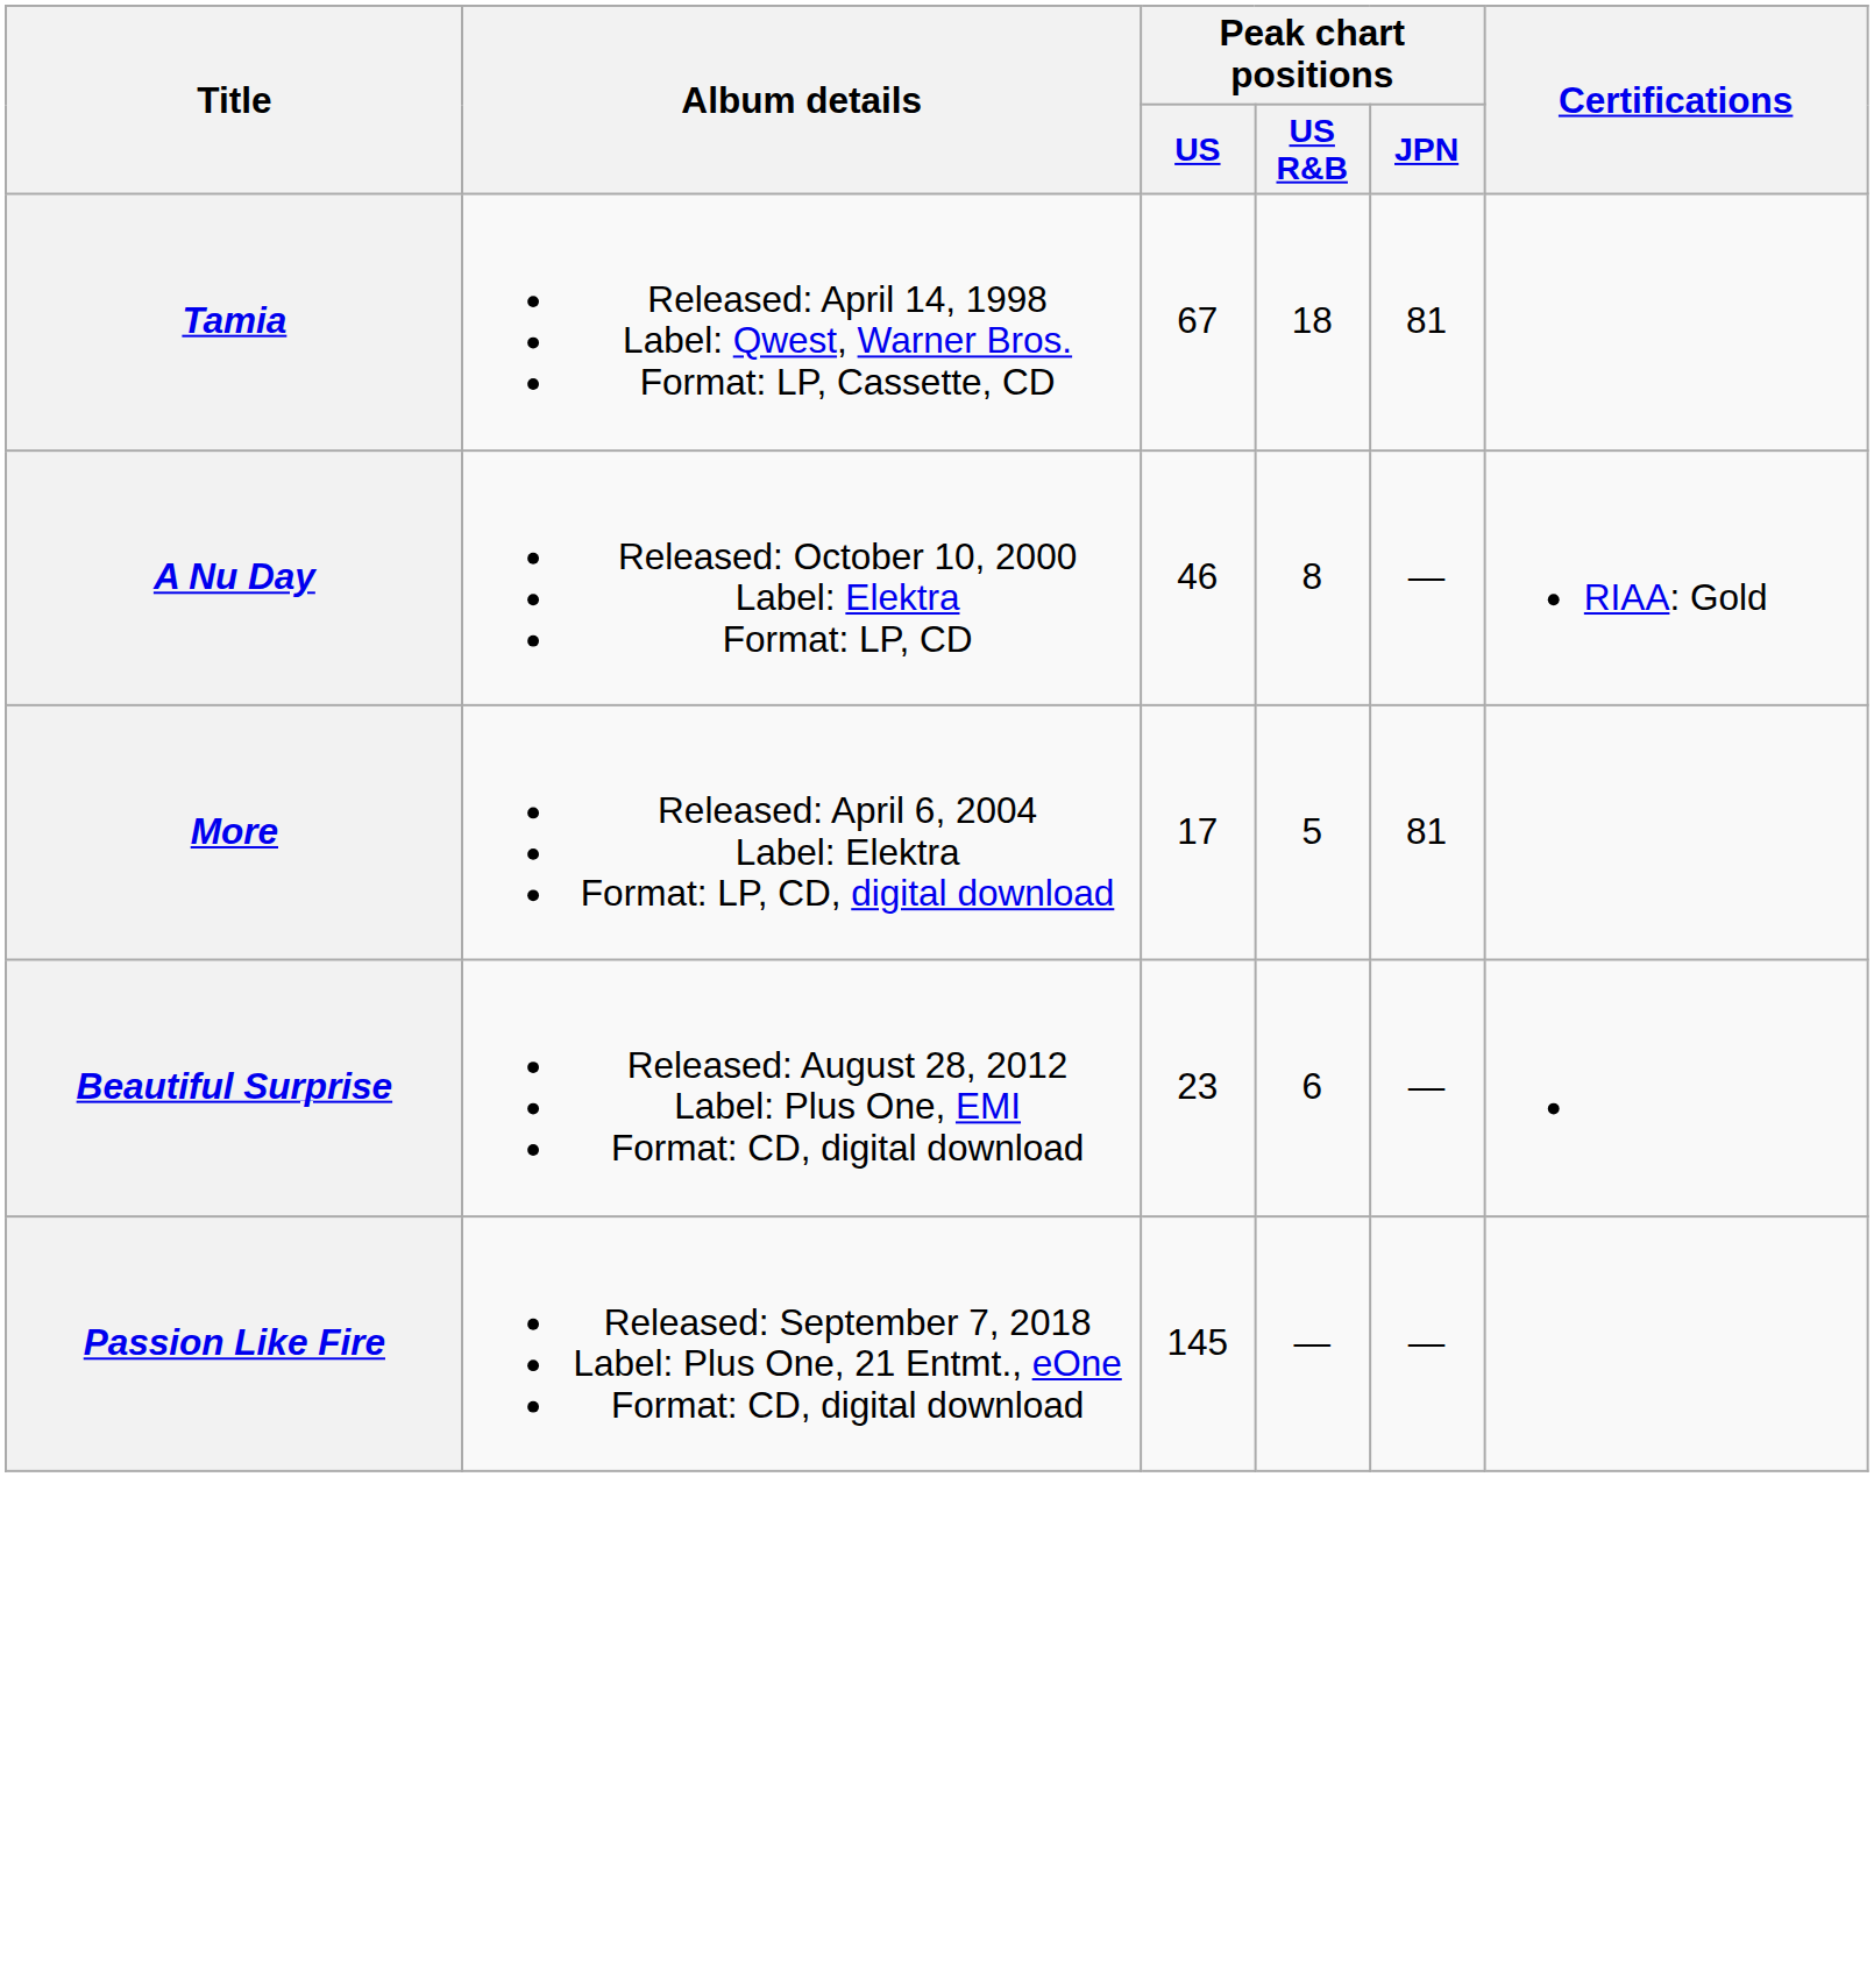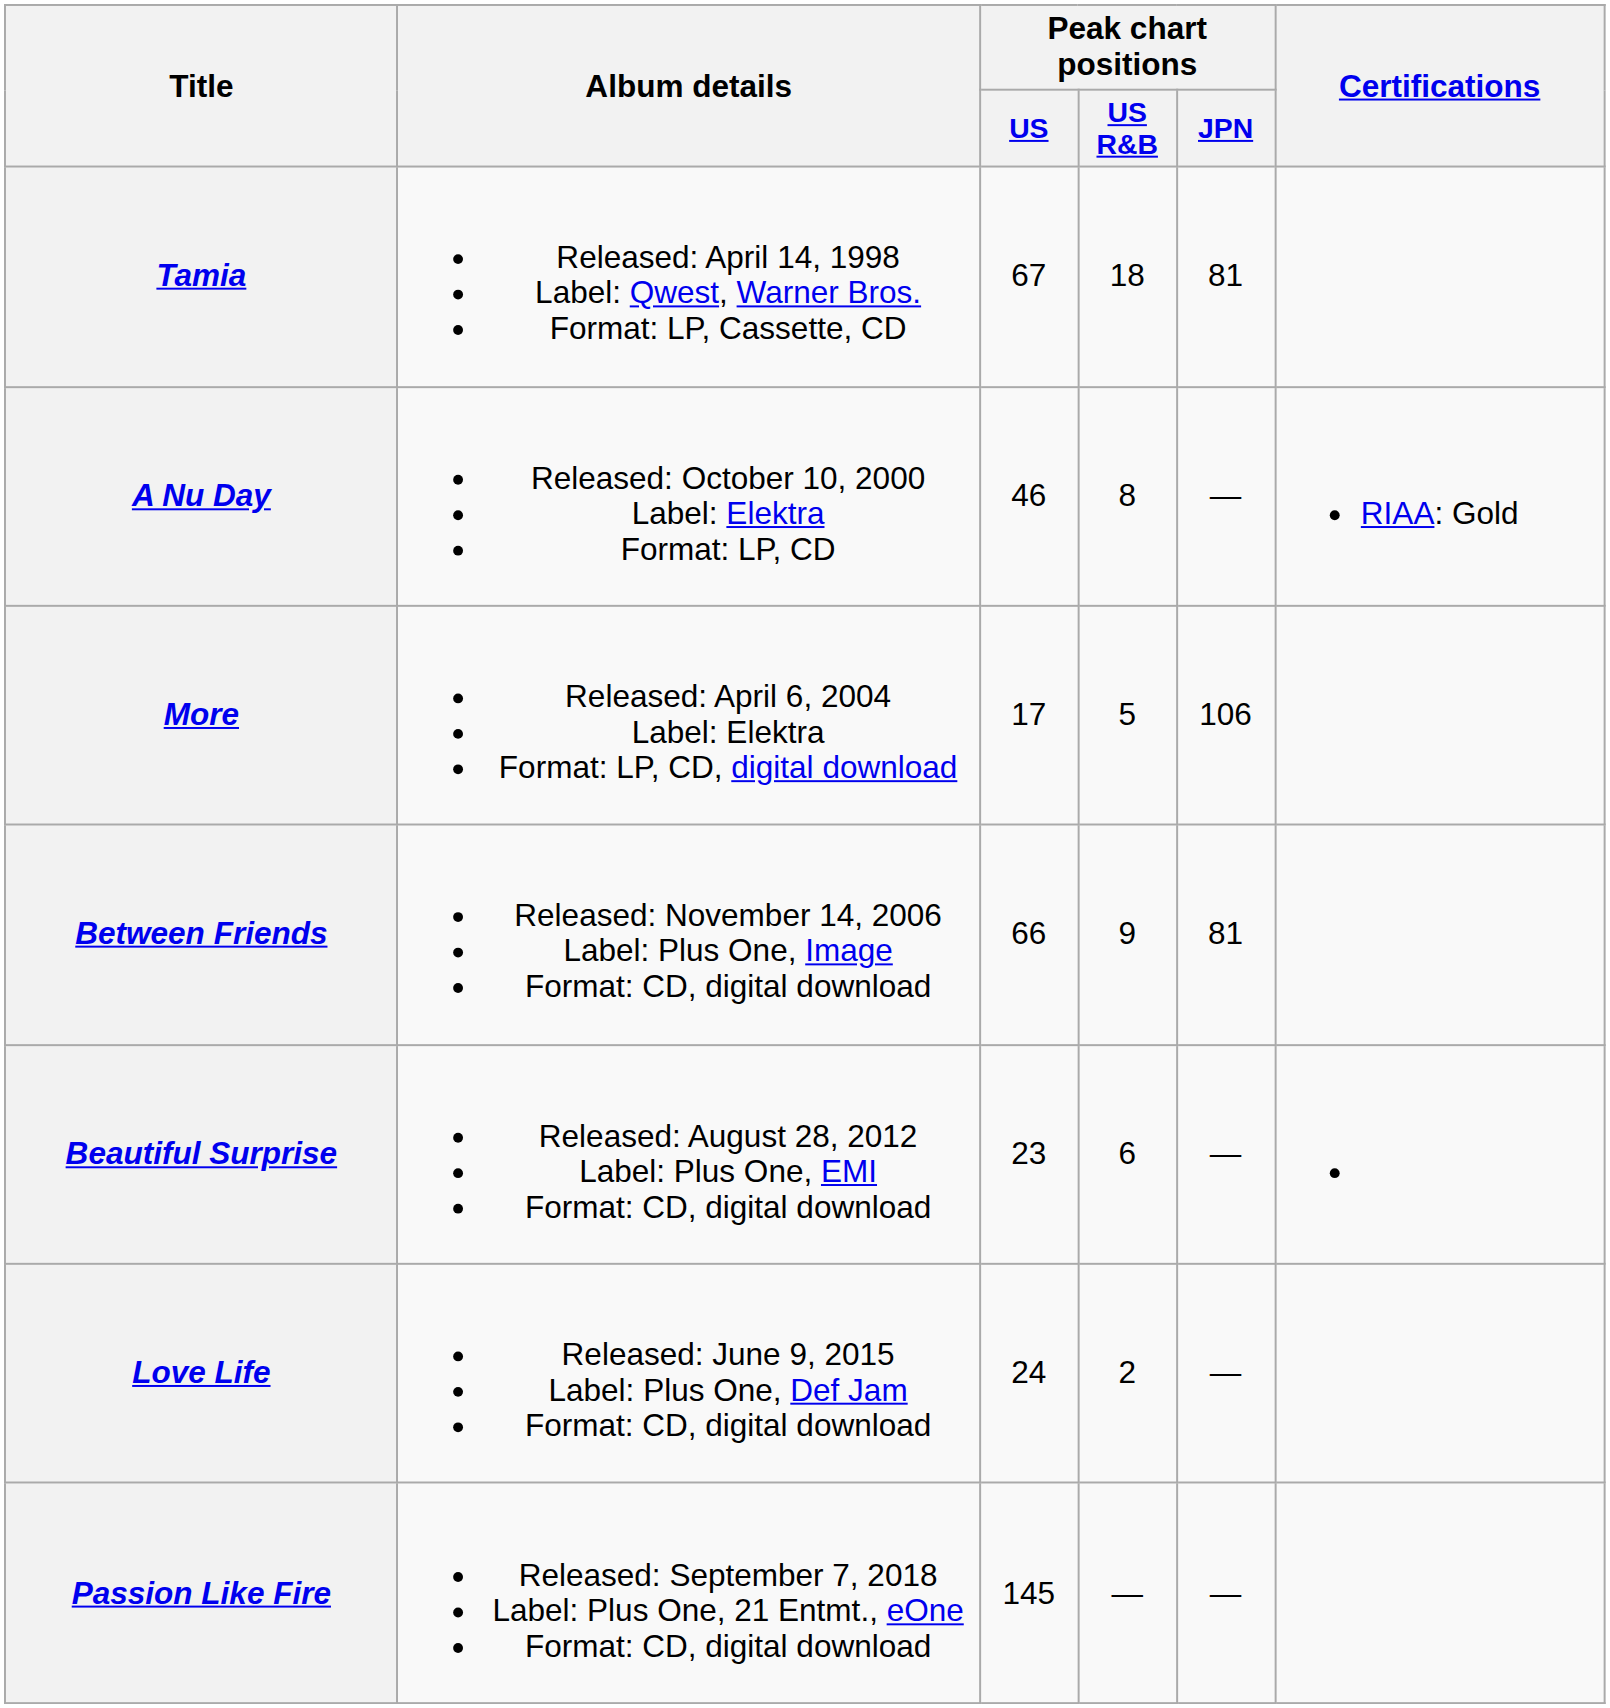More | Peak chart positions / JPN: 81 -> 106
+ row: Between Friends | Released: November 14, 2006 Label: Plus One, Image Format: CD, digital download | 66 | 9 | 81
+ row: Love Life | Released: June 9, 2015 Label: Plus One, Def Jam Format: CD, digital download | 24 | 2 | —
